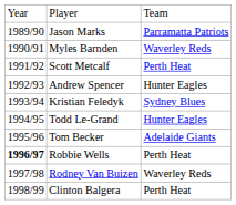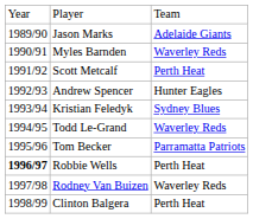Jason Marks | column 3: Parramatta Patriots -> Adelaide Giants
Todd Le-Grand | column 3: Hunter Eagles -> Waverley Reds
Tom Becker | column 3: Adelaide Giants -> Parramatta Patriots
